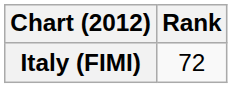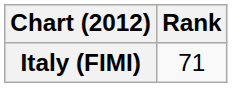Italy (FIMI) | Rank: 72 -> 71
